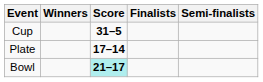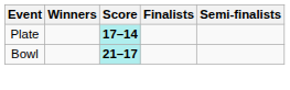- row: Cup | 31–5
Plate | Score: no background -> paleturquoise background
